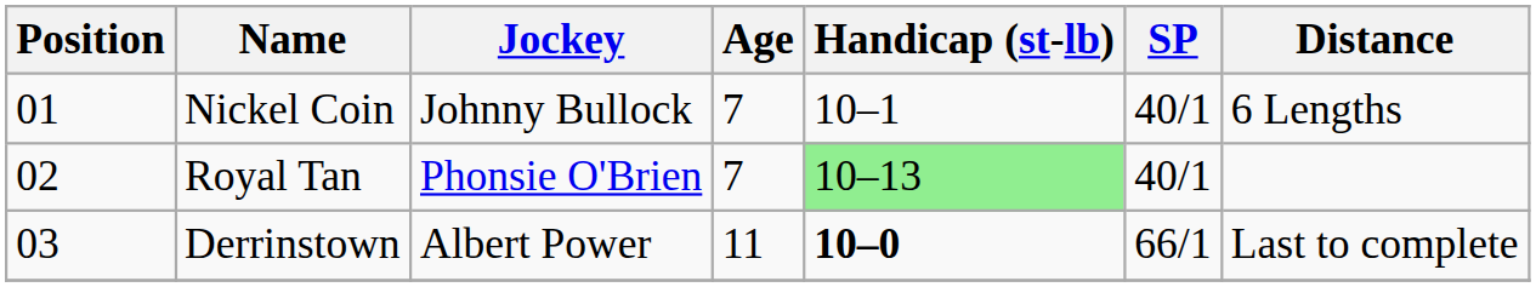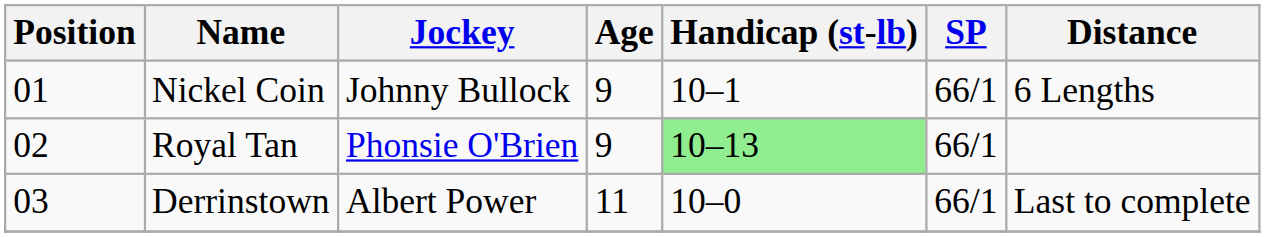Nickel Coin | Age: 7 -> 9
Nickel Coin | SP: 40/1 -> 66/1
Royal Tan | Age: 7 -> 9
Royal Tan | SP: 40/1 -> 66/1
Derrinstown | Handicap (st-lb): bold -> normal
